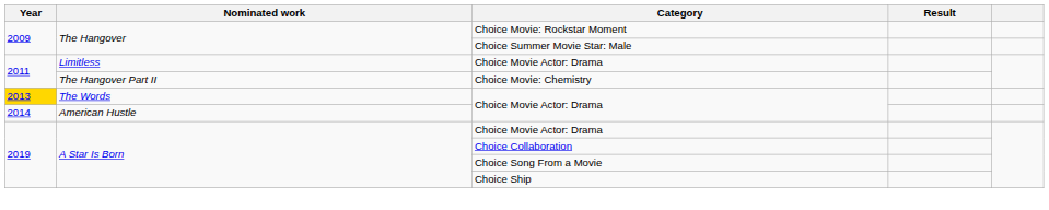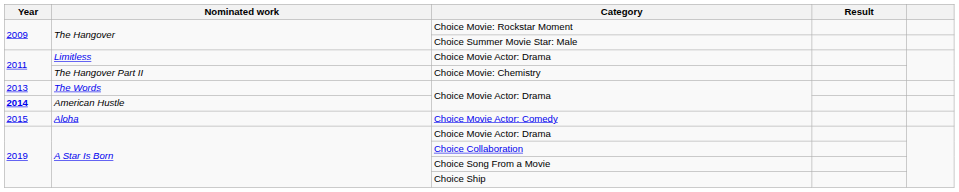The Words / Choice Movie Actor: Drama | Year: gold background -> no background
American Hustle / Choice Movie Actor: Drama | Year: normal -> bold
+ row: 2015 | Aloha | Choice Movie Actor: Comedy
